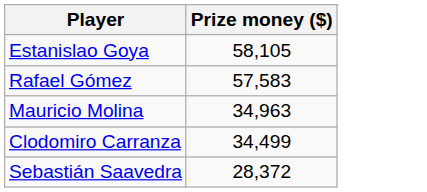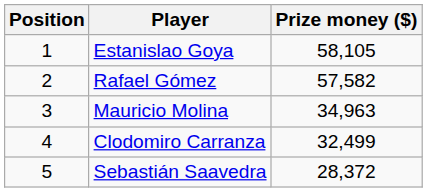+ column: Position | 1 | 2 | 3 | 4 | 5
Rafael Gómez | Prize money ($): 57,583 -> 57,582
Clodomiro Carranza | Prize money ($): 34,499 -> 32,499
